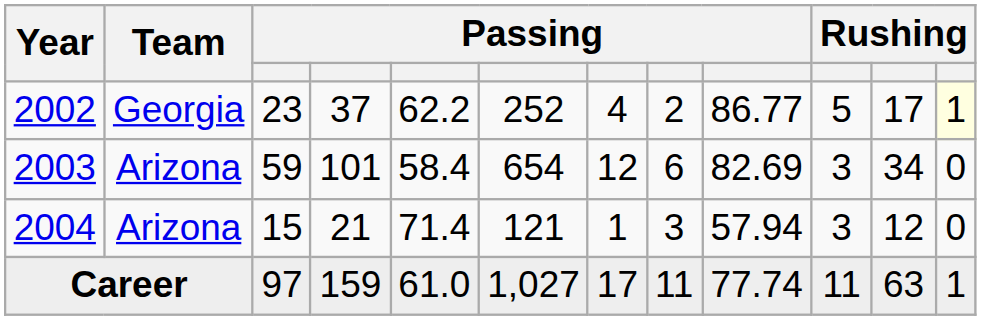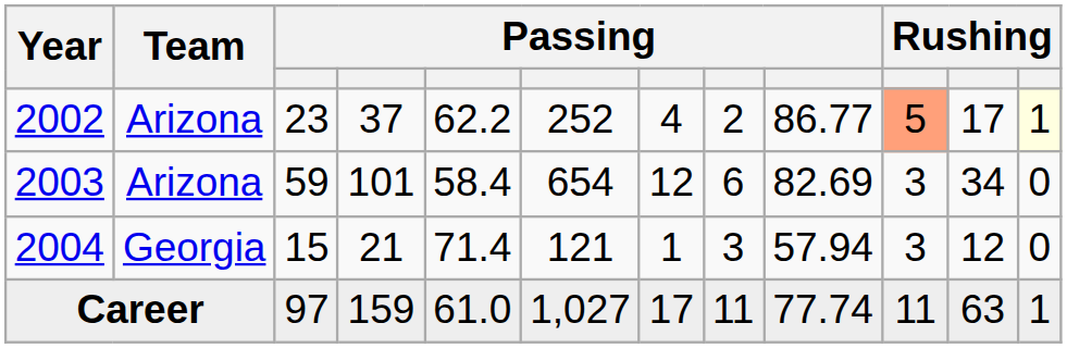2002 | Team: Georgia -> Arizona
2002 | column 10: no background -> lightsalmon background
2004 | Team: Arizona -> Georgia
